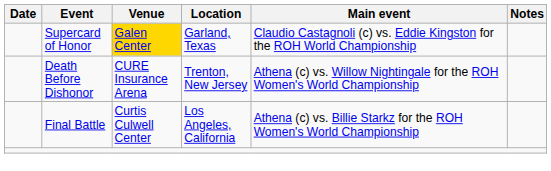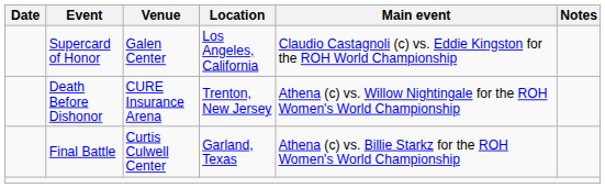Supercard of Honor | Venue: gold background -> no background
Supercard of Honor | Location: Garland, Texas -> Los Angeles, California
Final Battle | Location: Los Angeles, California -> Garland, Texas
